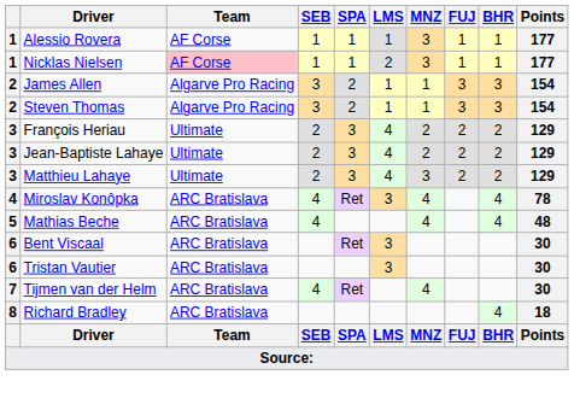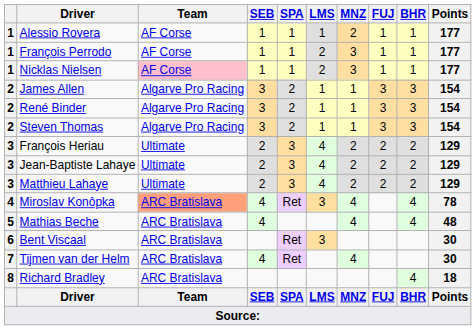Alessio Rovera | MNZ: 3 -> 2
+ row: 1 | François Perrodo | AF Corse | 1 | 1 | 2 | 3 | 1 | 1 | 177
+ row: 2 | René Binder | Algarve Pro Racing | 3 | 2 | 1 | 1 | 3 | 3 | 154
Matthieu Lahaye | MNZ: 3 -> 2
Miroslav Konôpka | Team: no background -> lightsalmon background
- row: 6 | Tristan Vautier | ARC Bratislava | 3 | 30
